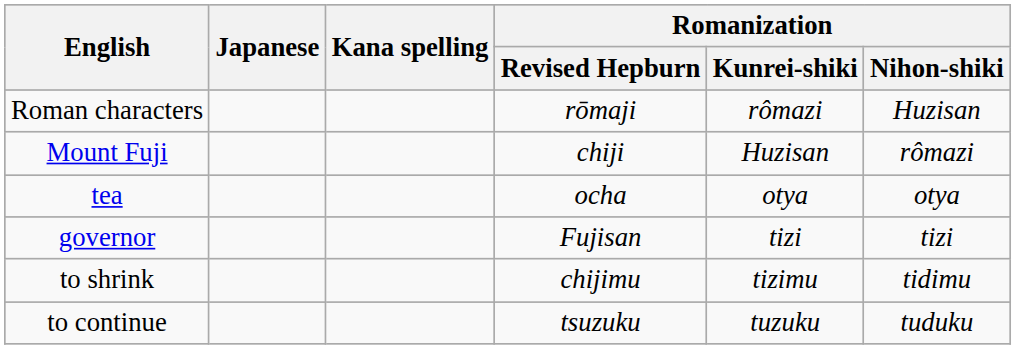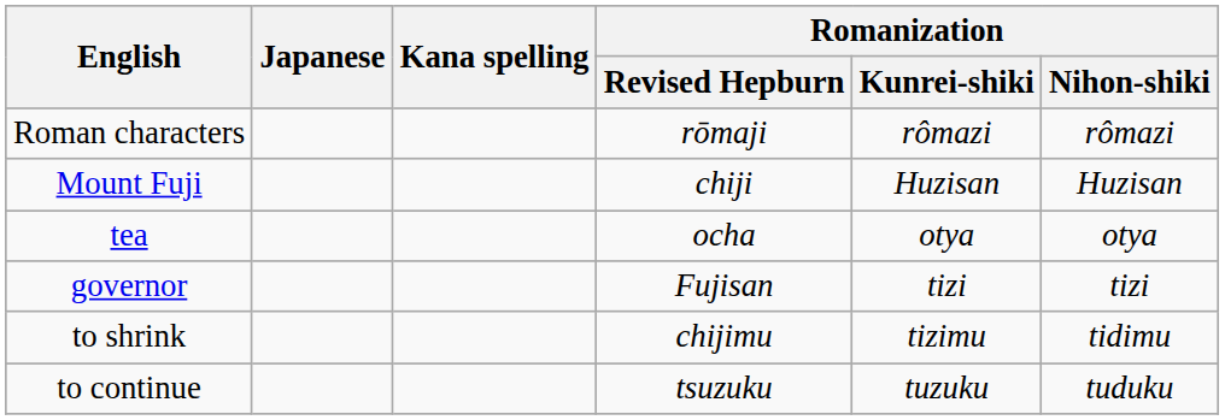Roman characters | Romanization / Nihon-shiki: Huzisan -> rômazi
Mount Fuji | Romanization / Nihon-shiki: rômazi -> Huzisan
